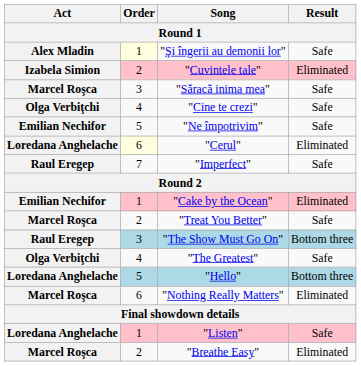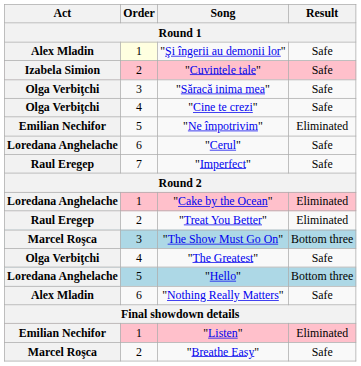"Cuvintele tale" | Result: Eliminated -> Safe
"Săracă inima mea" | Act: Marcel Roşca -> Olga Verbiţchi
"Ne împotrivim" | Result: Safe -> Eliminated
"Cerul" | Order: lightyellow background -> no background
"Cerul" | Result: Eliminated -> Safe
"Cake by the Ocean" | Act: Emilian Nechifor -> Loredana Anghelache
"Treat You Better" | Act: Marcel Roşca -> Raul Eregep
"Treat You Better" | Result: Safe -> Eliminated
"The Show Must Go On" | Act: Raul Eregep -> Marcel Roşca
"Nothing Really Matters" | Act: Marcel Roşca -> Alex Mladin
"Nothing Really Matters" | Result: Eliminated -> Safe
"Listen" | Act: Loredana Anghelache -> Emilian Nechifor
"Listen" | Result: Safe -> Eliminated
"Breathe Easy" | Result: Eliminated -> Safe
